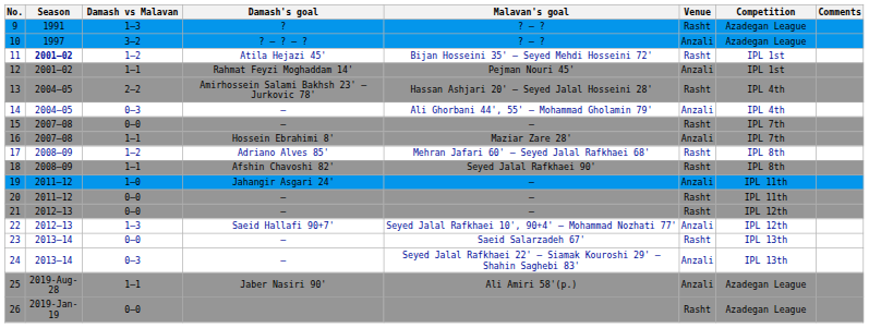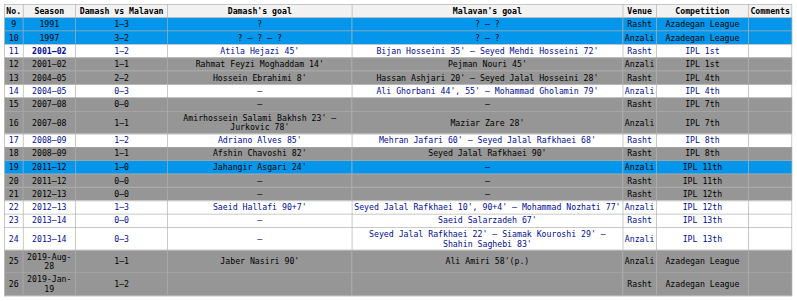13 | Damash's goal: Amirhossein Salami Bakhsh 23' – Jurkovic 78' -> Hossein Ebrahimi 8'
16 | Damash's goal: Hossein Ebrahimi 8' -> Amirhossein Salami Bakhsh 23' – Jurkovic 78'
26 | Damash vs Malavan: 0–0 -> 1–2
